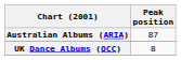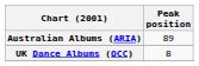Australian Albums (ARIA) | Peak position: 87 -> 89
